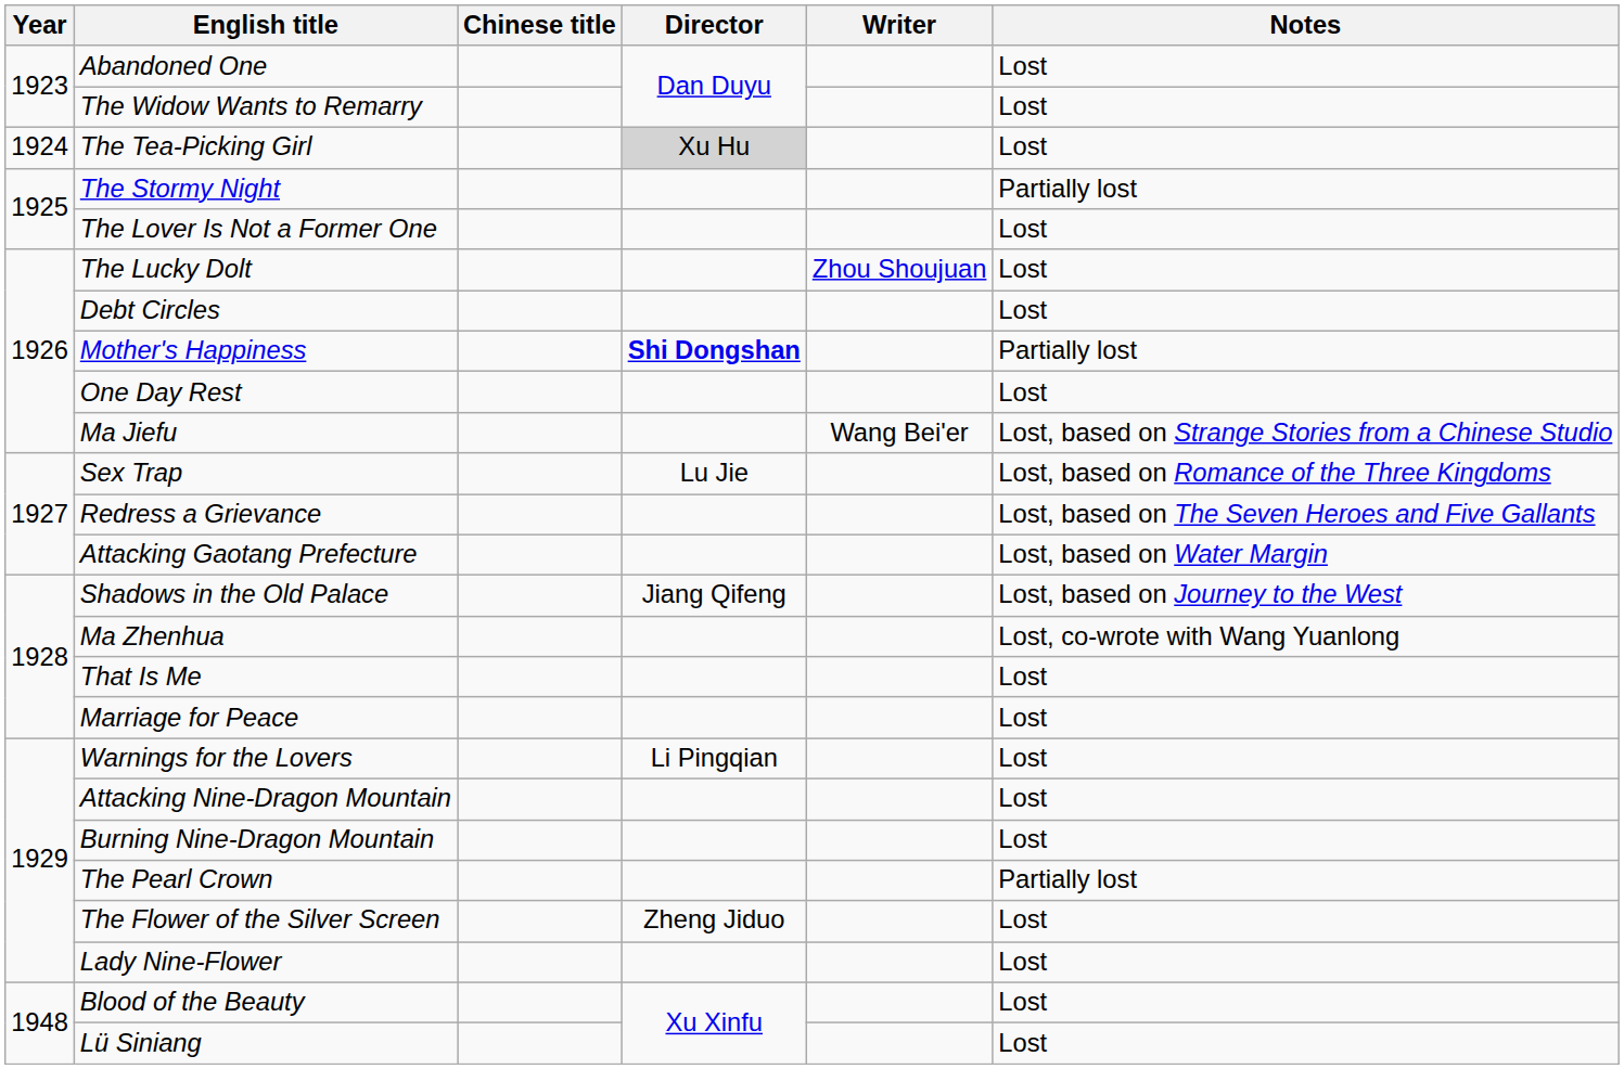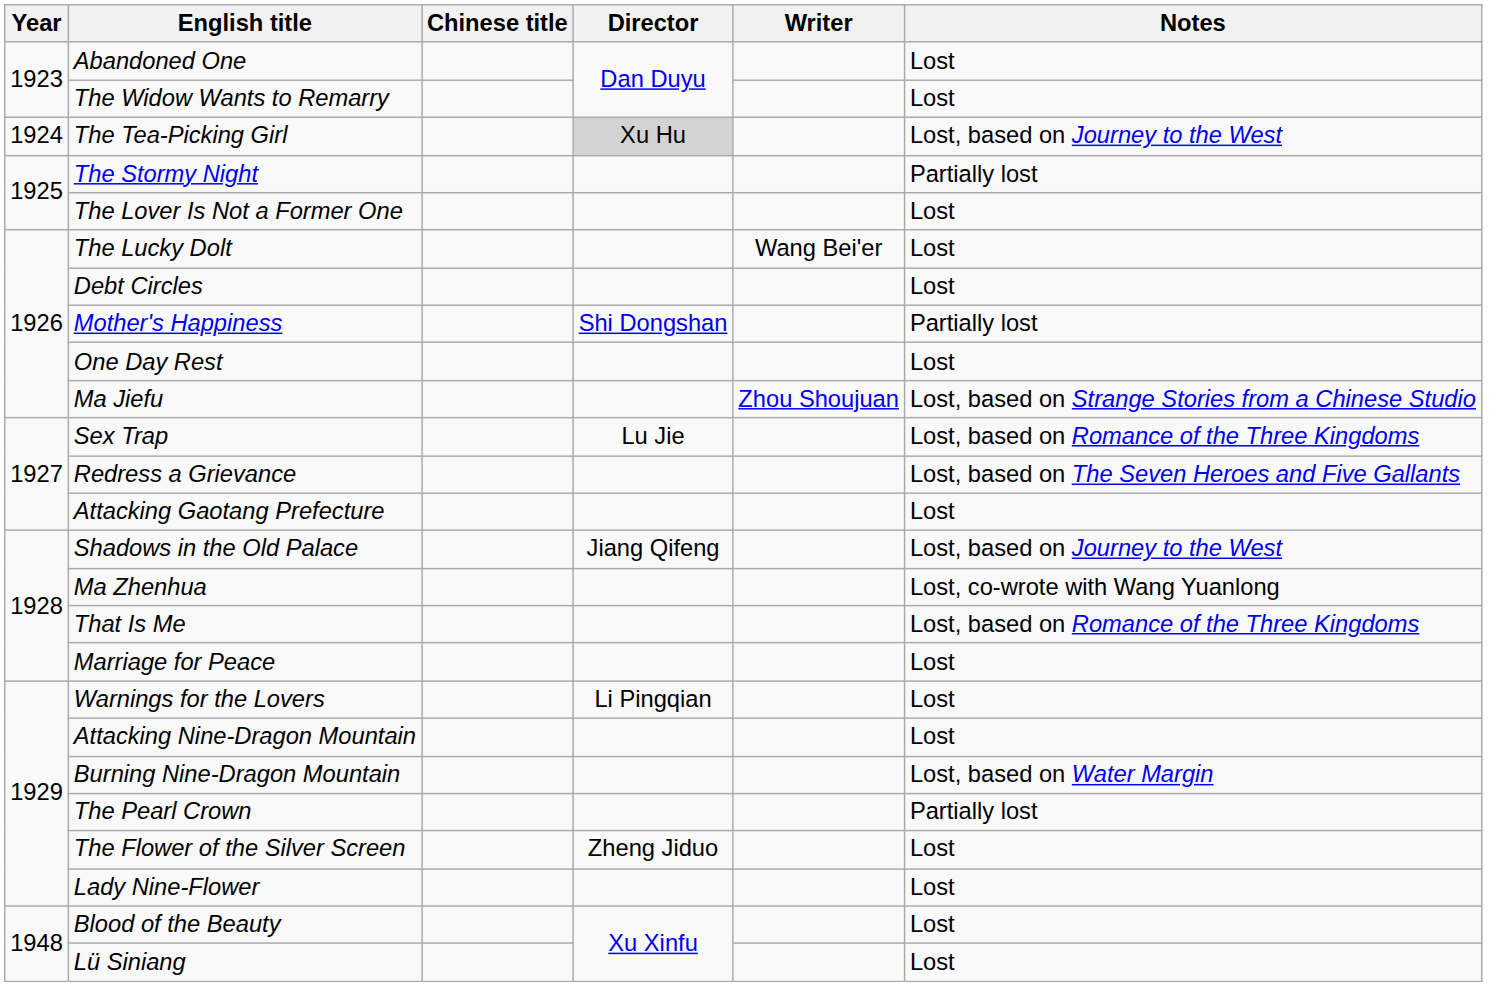The Tea-Picking Girl | Notes: Lost -> Lost, based on Journey to the West
The Lucky Dolt | Writer: Zhou Shoujuan -> Wang Bei'er
Mother's Happiness | Director: bold -> normal
Ma Jiefu | Writer: Wang Bei'er -> Zhou Shoujuan
Attacking Gaotang Prefecture | Notes: Lost, based on Water Margin -> Lost
That Is Me | Notes: Lost -> Lost, based on Romance of the Three Kingdoms
Burning Nine-Dragon Mountain | Notes: Lost -> Lost, based on Water Margin
